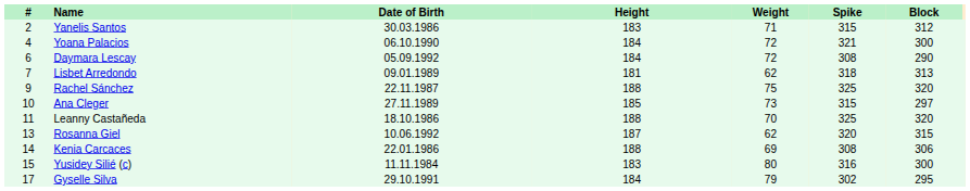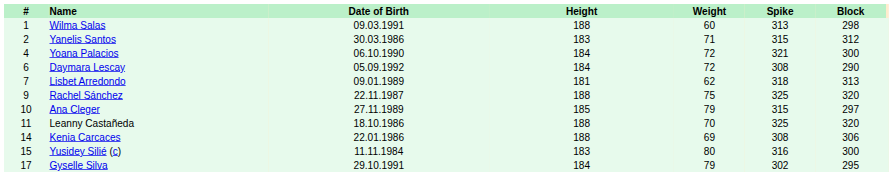+ row: 1 | Wilma Salas | 09.03.1991 | 188 | 60 | 313 | 298
Ana Cleger | Weight: 73 -> 79
- row: 13 | Rosanna Giel | 10.06.1992 | 187 | 62 | 320 | 315
